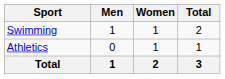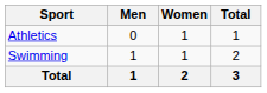rows swapped: Athletics <-> Swimming
